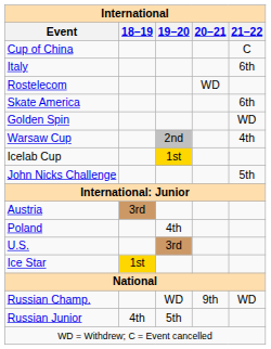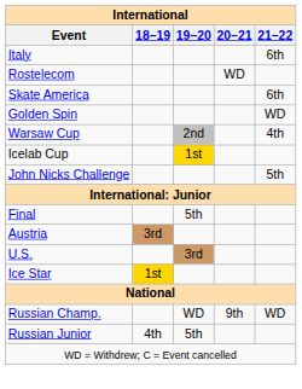- row: Cup of China | C
+ row: Final | 5th
- row: Poland | 4th
